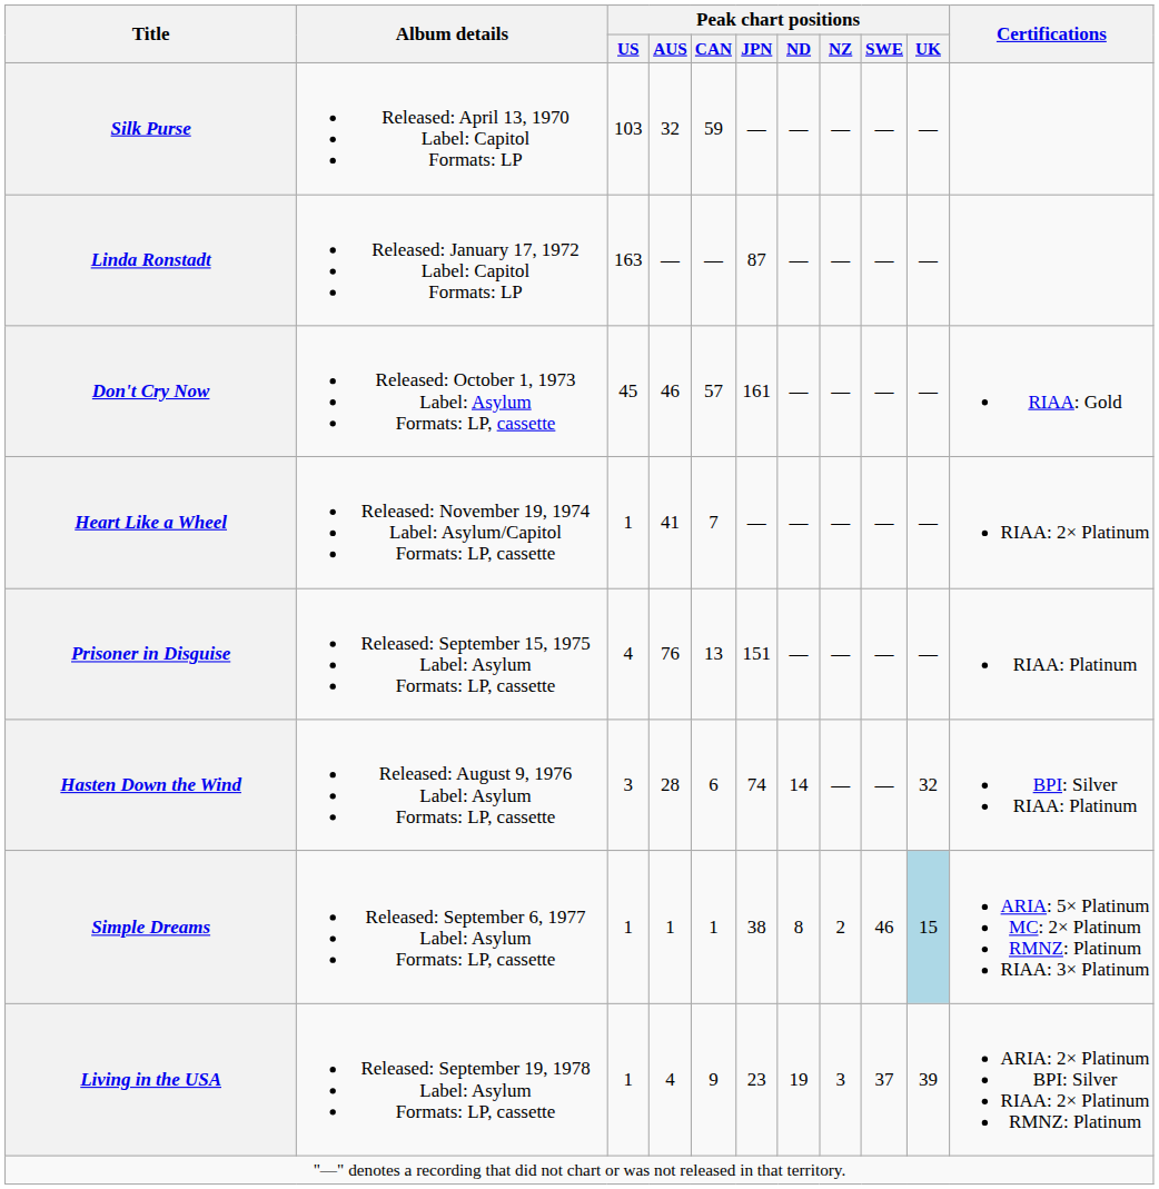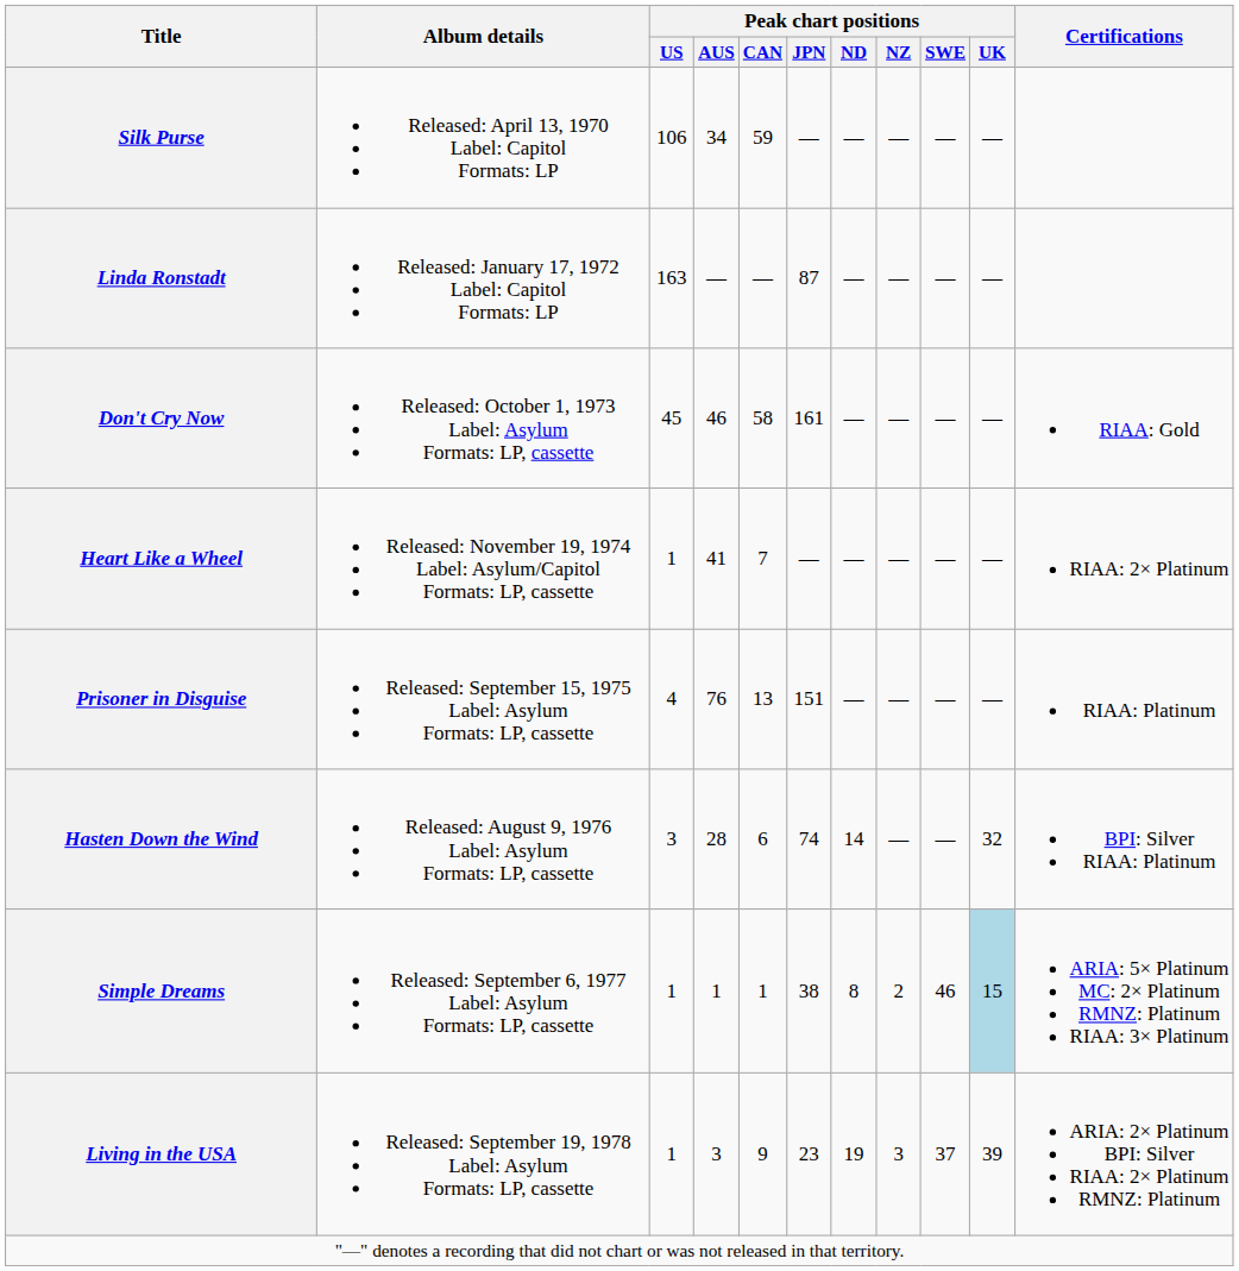Silk Purse | Peak chart positions / US: 103 -> 106
Silk Purse | Peak chart positions / AUS: 32 -> 34
Don't Cry Now | Peak chart positions / CAN: 57 -> 58
Living in the USA | Peak chart positions / AUS: 4 -> 3
